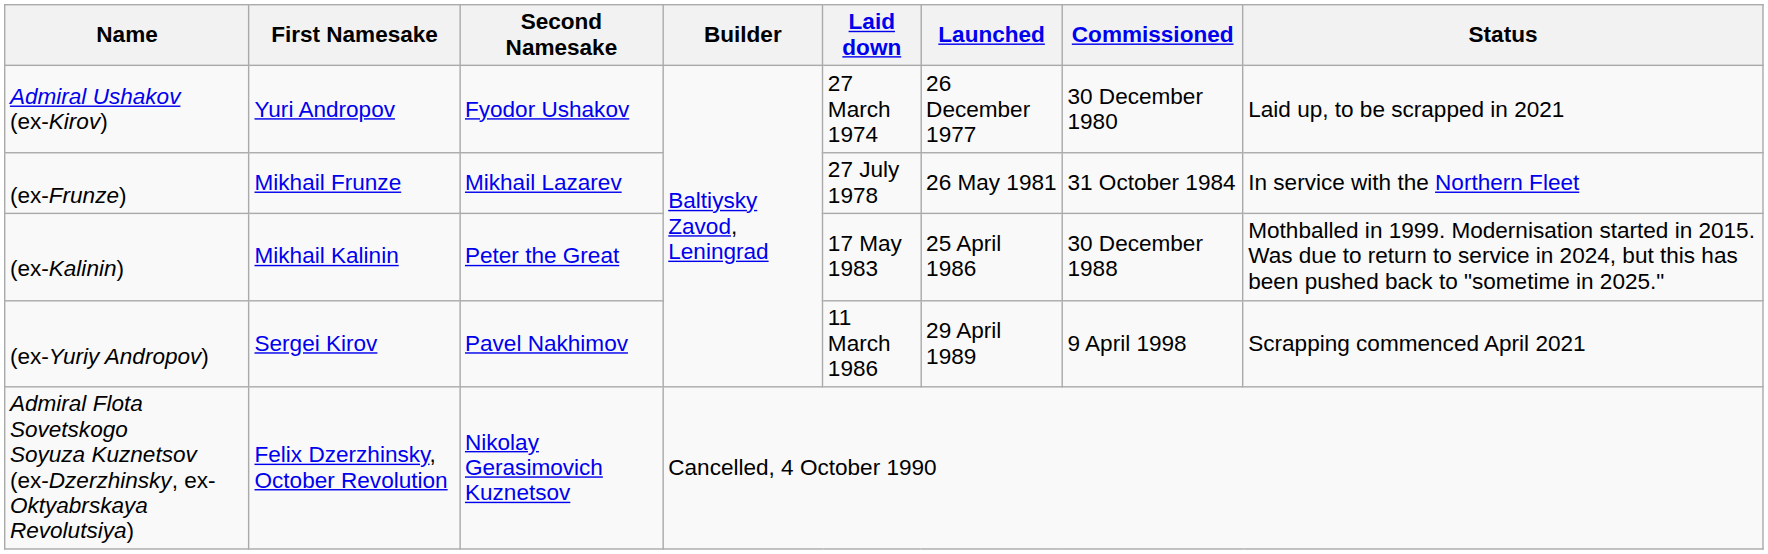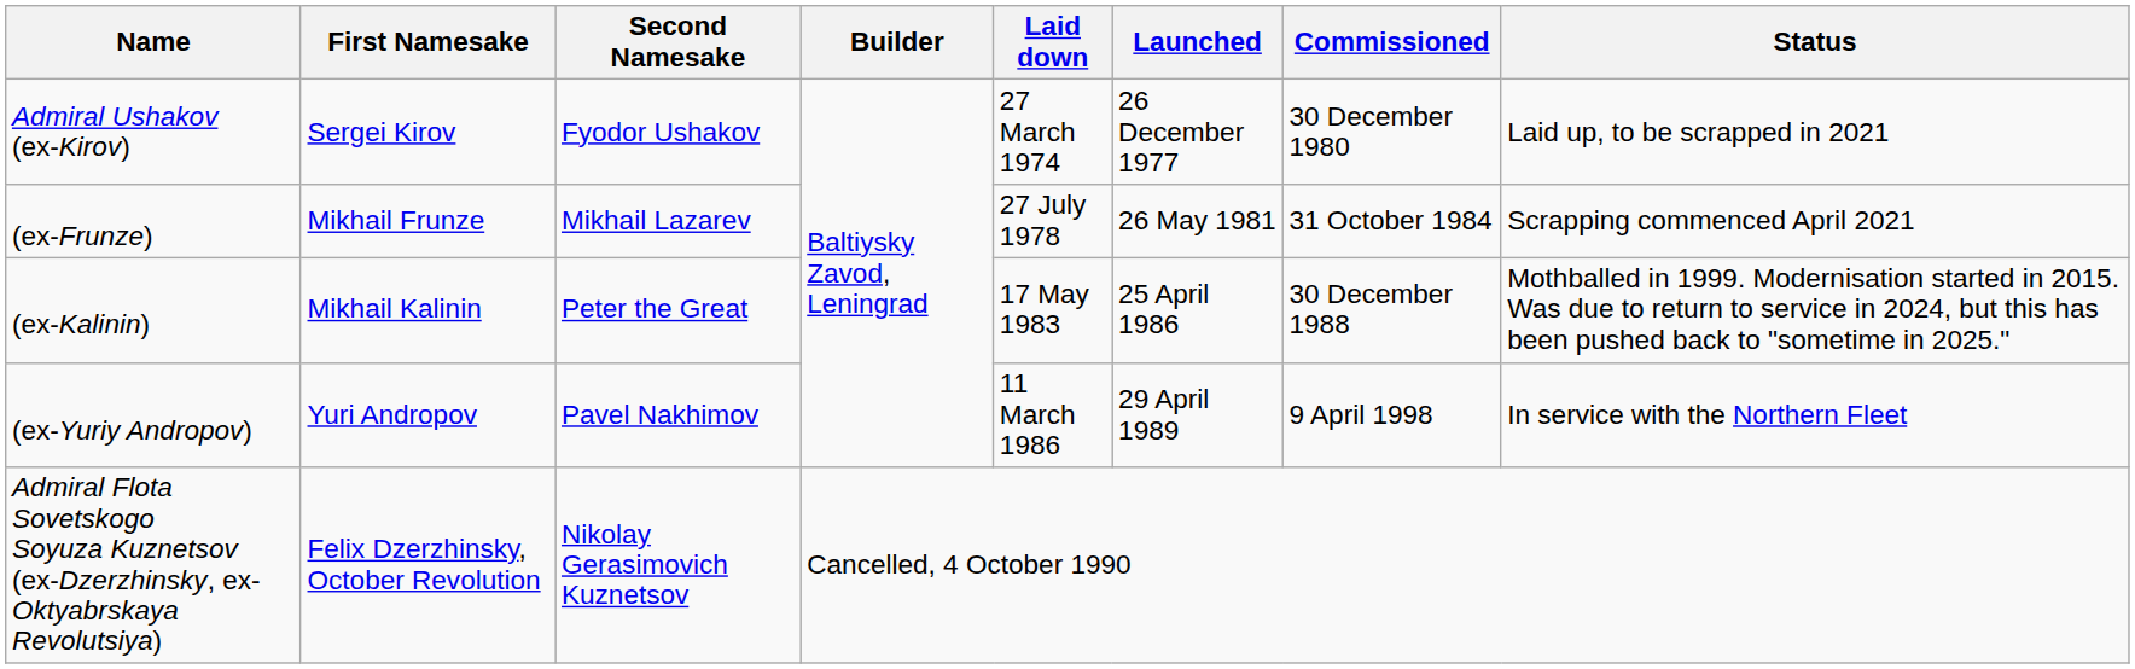Admiral Ushakov (ex-Kirov) | First Namesake: Yuri Andropov -> Sergei Kirov
(ex-Frunze) | Status: In service with the Northern Fleet -> Scrapping commenced April 2021
(ex-Yuriy Andropov) | First Namesake: Sergei Kirov -> Yuri Andropov
(ex-Yuriy Andropov) | Status: Scrapping commenced April 2021 -> In service with the Northern Fleet
